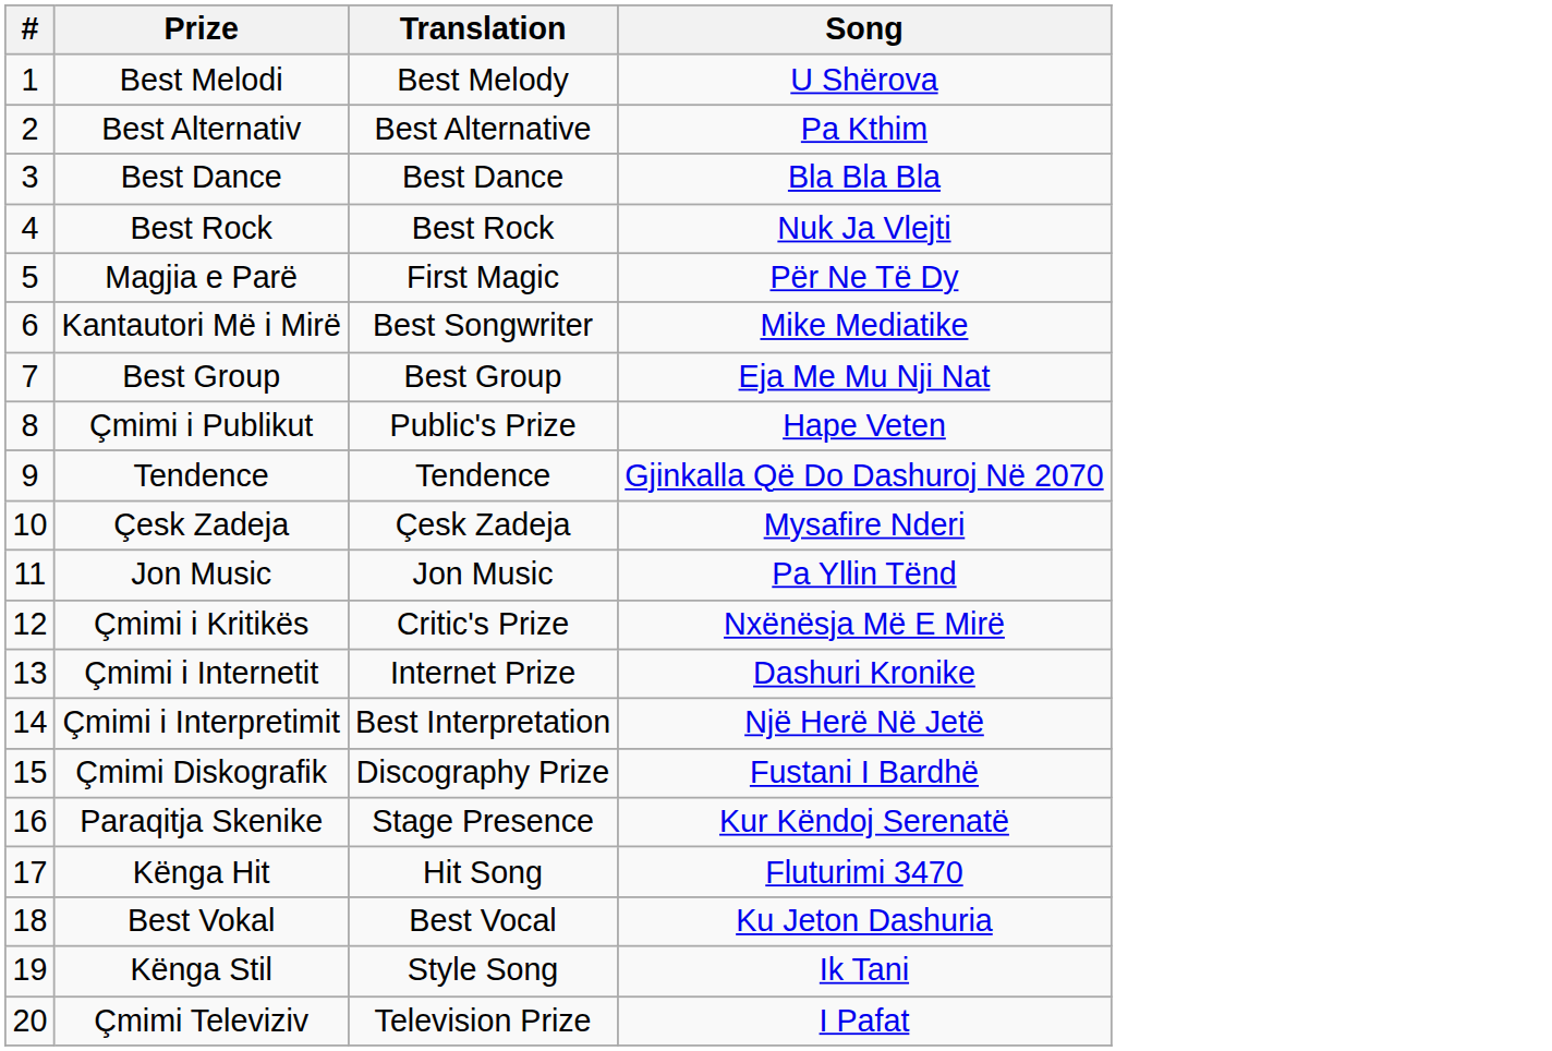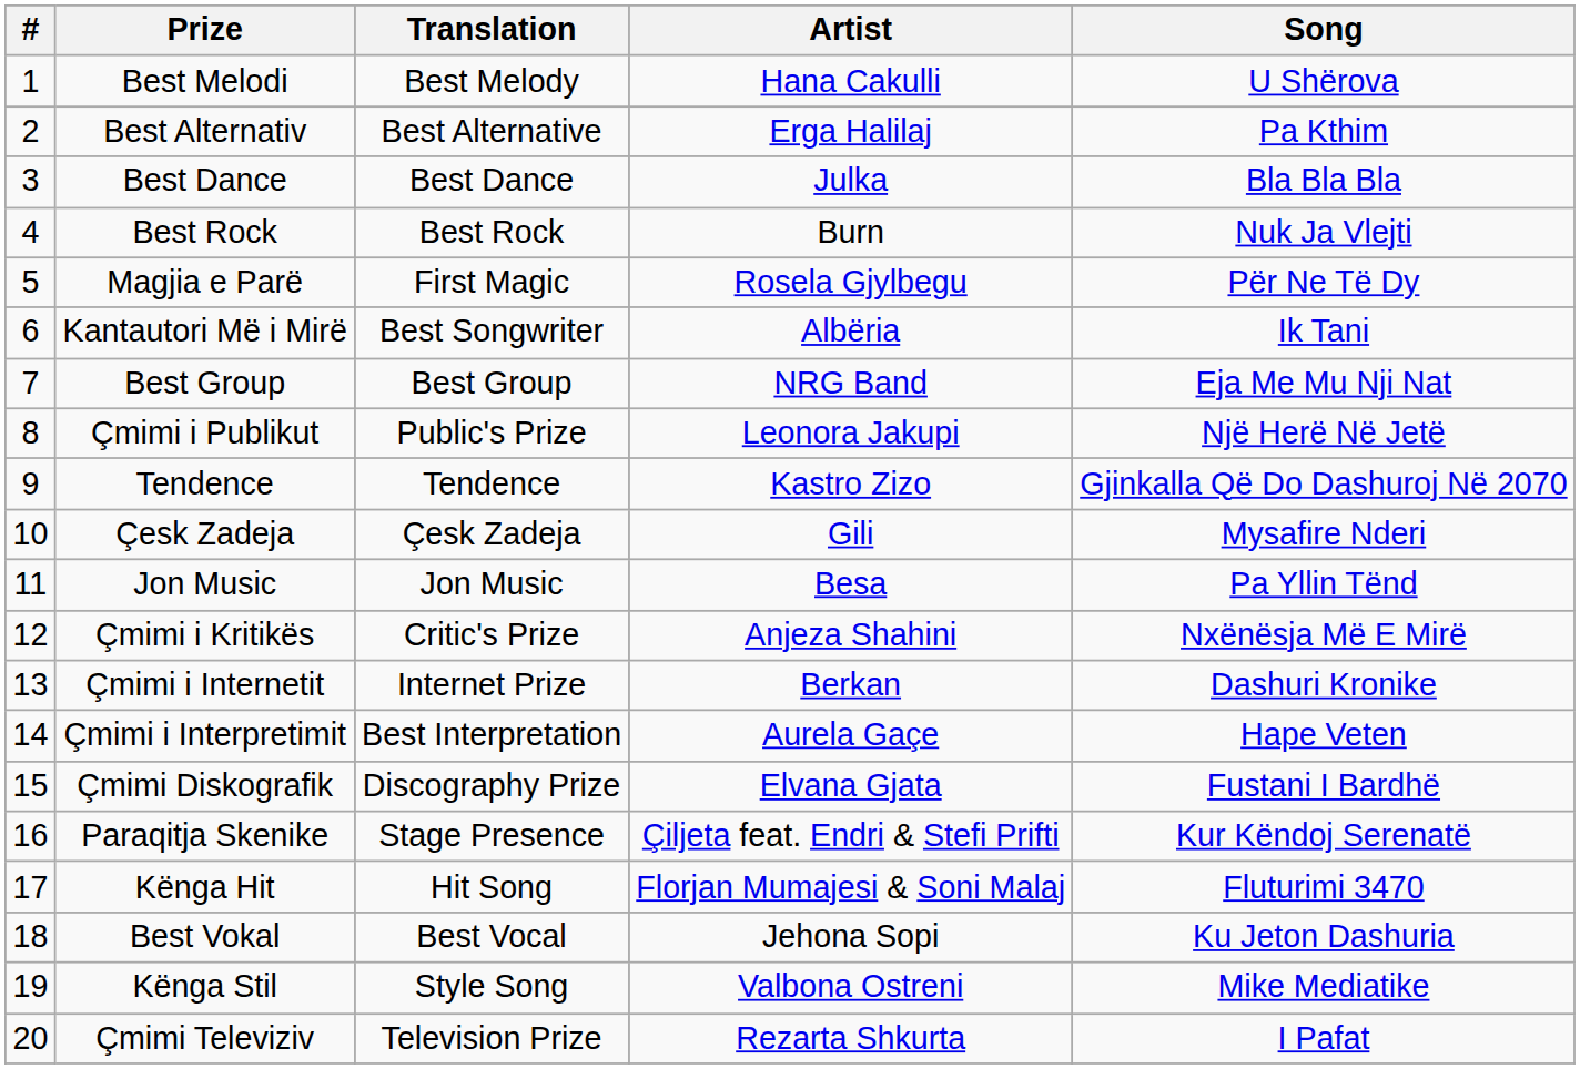+ column: Artist | Hana Cakulli | Erga Halilaj | Julka | Burn | Rosela Gjylbegu | Albëria | NRG Band | Leonora Jakupi | Kastro Zizo | Gili | Besa | Anjeza Shahini | Berkan | Aurela Gaçe | Elvana Gjata | Çiljeta feat. Endri & Stefi Prifti | Florjan Mumajesi & Soni Malaj | Jehona Sopi | Valbona Ostreni | Rezarta Shkurta
Kantautori Më i Mirë | Song: Mike Mediatike -> Ik Tani
Çmimi i Publikut | Song: Hape Veten -> Një Herë Në Jetë
Çmimi i Interpretimit | Song: Një Herë Në Jetë -> Hape Veten
Kënga Stil | Song: Ik Tani -> Mike Mediatike
